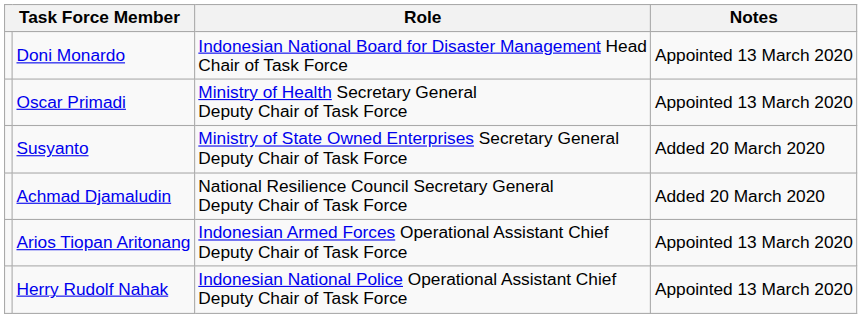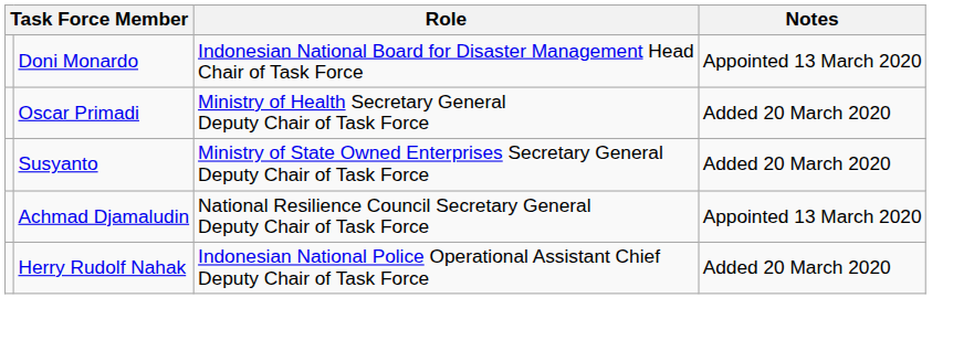Oscar Primadi | Notes: Appointed 13 March 2020 -> Added 20 March 2020
Achmad Djamaludin | Notes: Added 20 March 2020 -> Appointed 13 March 2020
- row: Arios Tiopan Aritonang | Indonesian Armed Forces Operational Assistant Chief Deputy Chair of Task Force | Appointed 13 March 2020
Herry Rudolf Nahak | Notes: Appointed 13 March 2020 -> Added 20 March 2020
